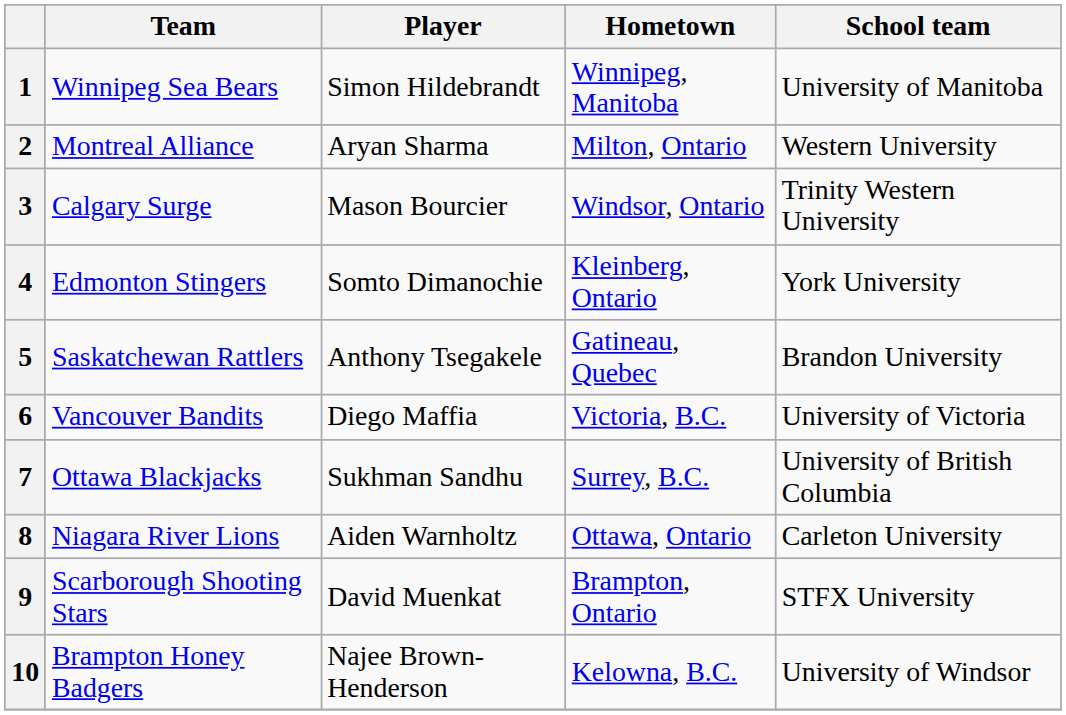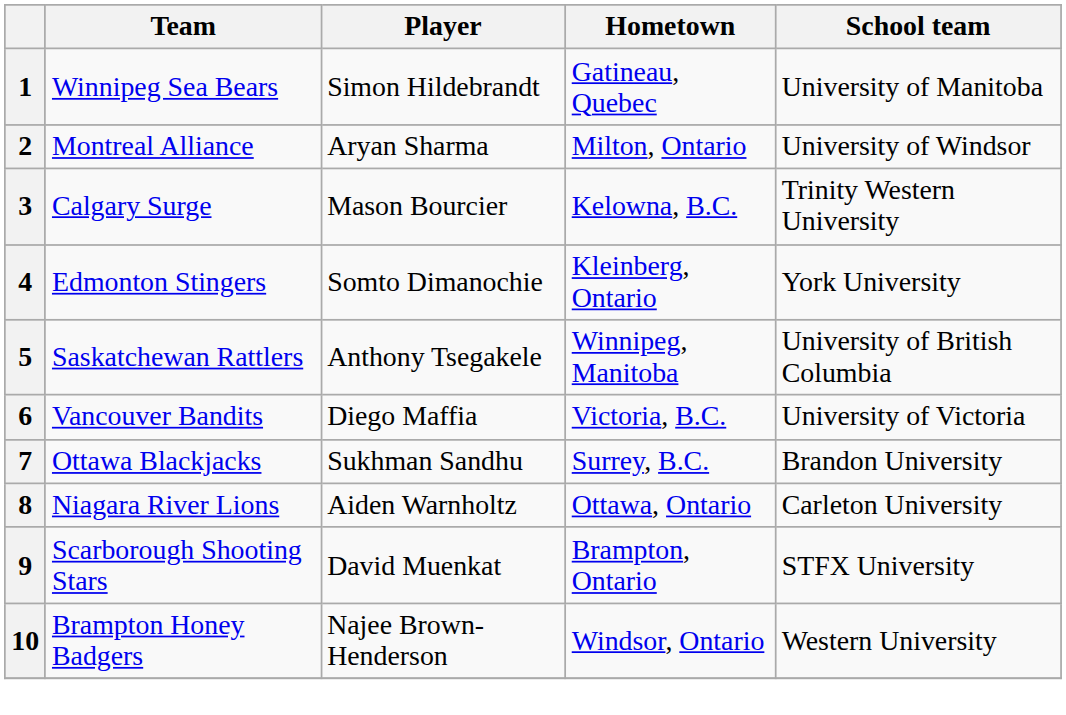1 | Hometown: Winnipeg, Manitoba -> Gatineau, Quebec
2 | School team: Western University -> University of Windsor
3 | Hometown: Windsor, Ontario -> Kelowna, B.C.
5 | Hometown: Gatineau, Quebec -> Winnipeg, Manitoba
5 | School team: Brandon University -> University of British Columbia
7 | School team: University of British Columbia -> Brandon University
10 | Hometown: Kelowna, B.C. -> Windsor, Ontario
10 | School team: University of Windsor -> Western University
